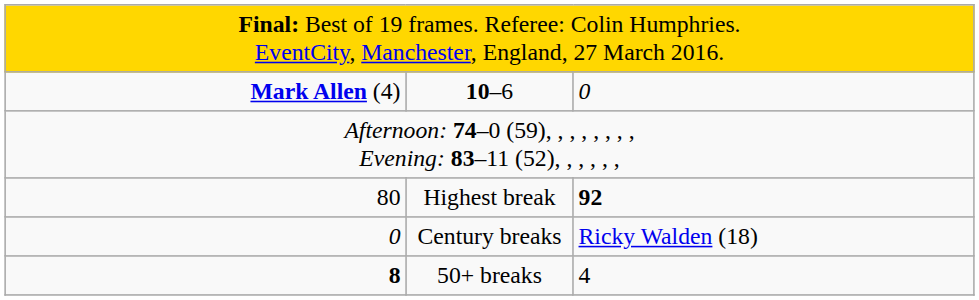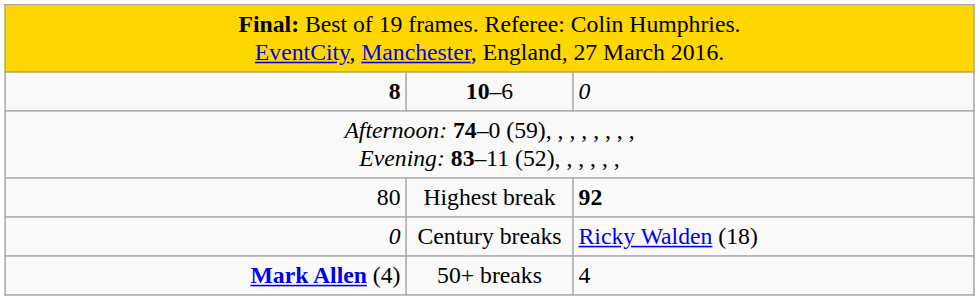10–6 | column 1: Mark Allen (4) -> 8
50+ breaks | column 1: 8 -> Mark Allen (4)
